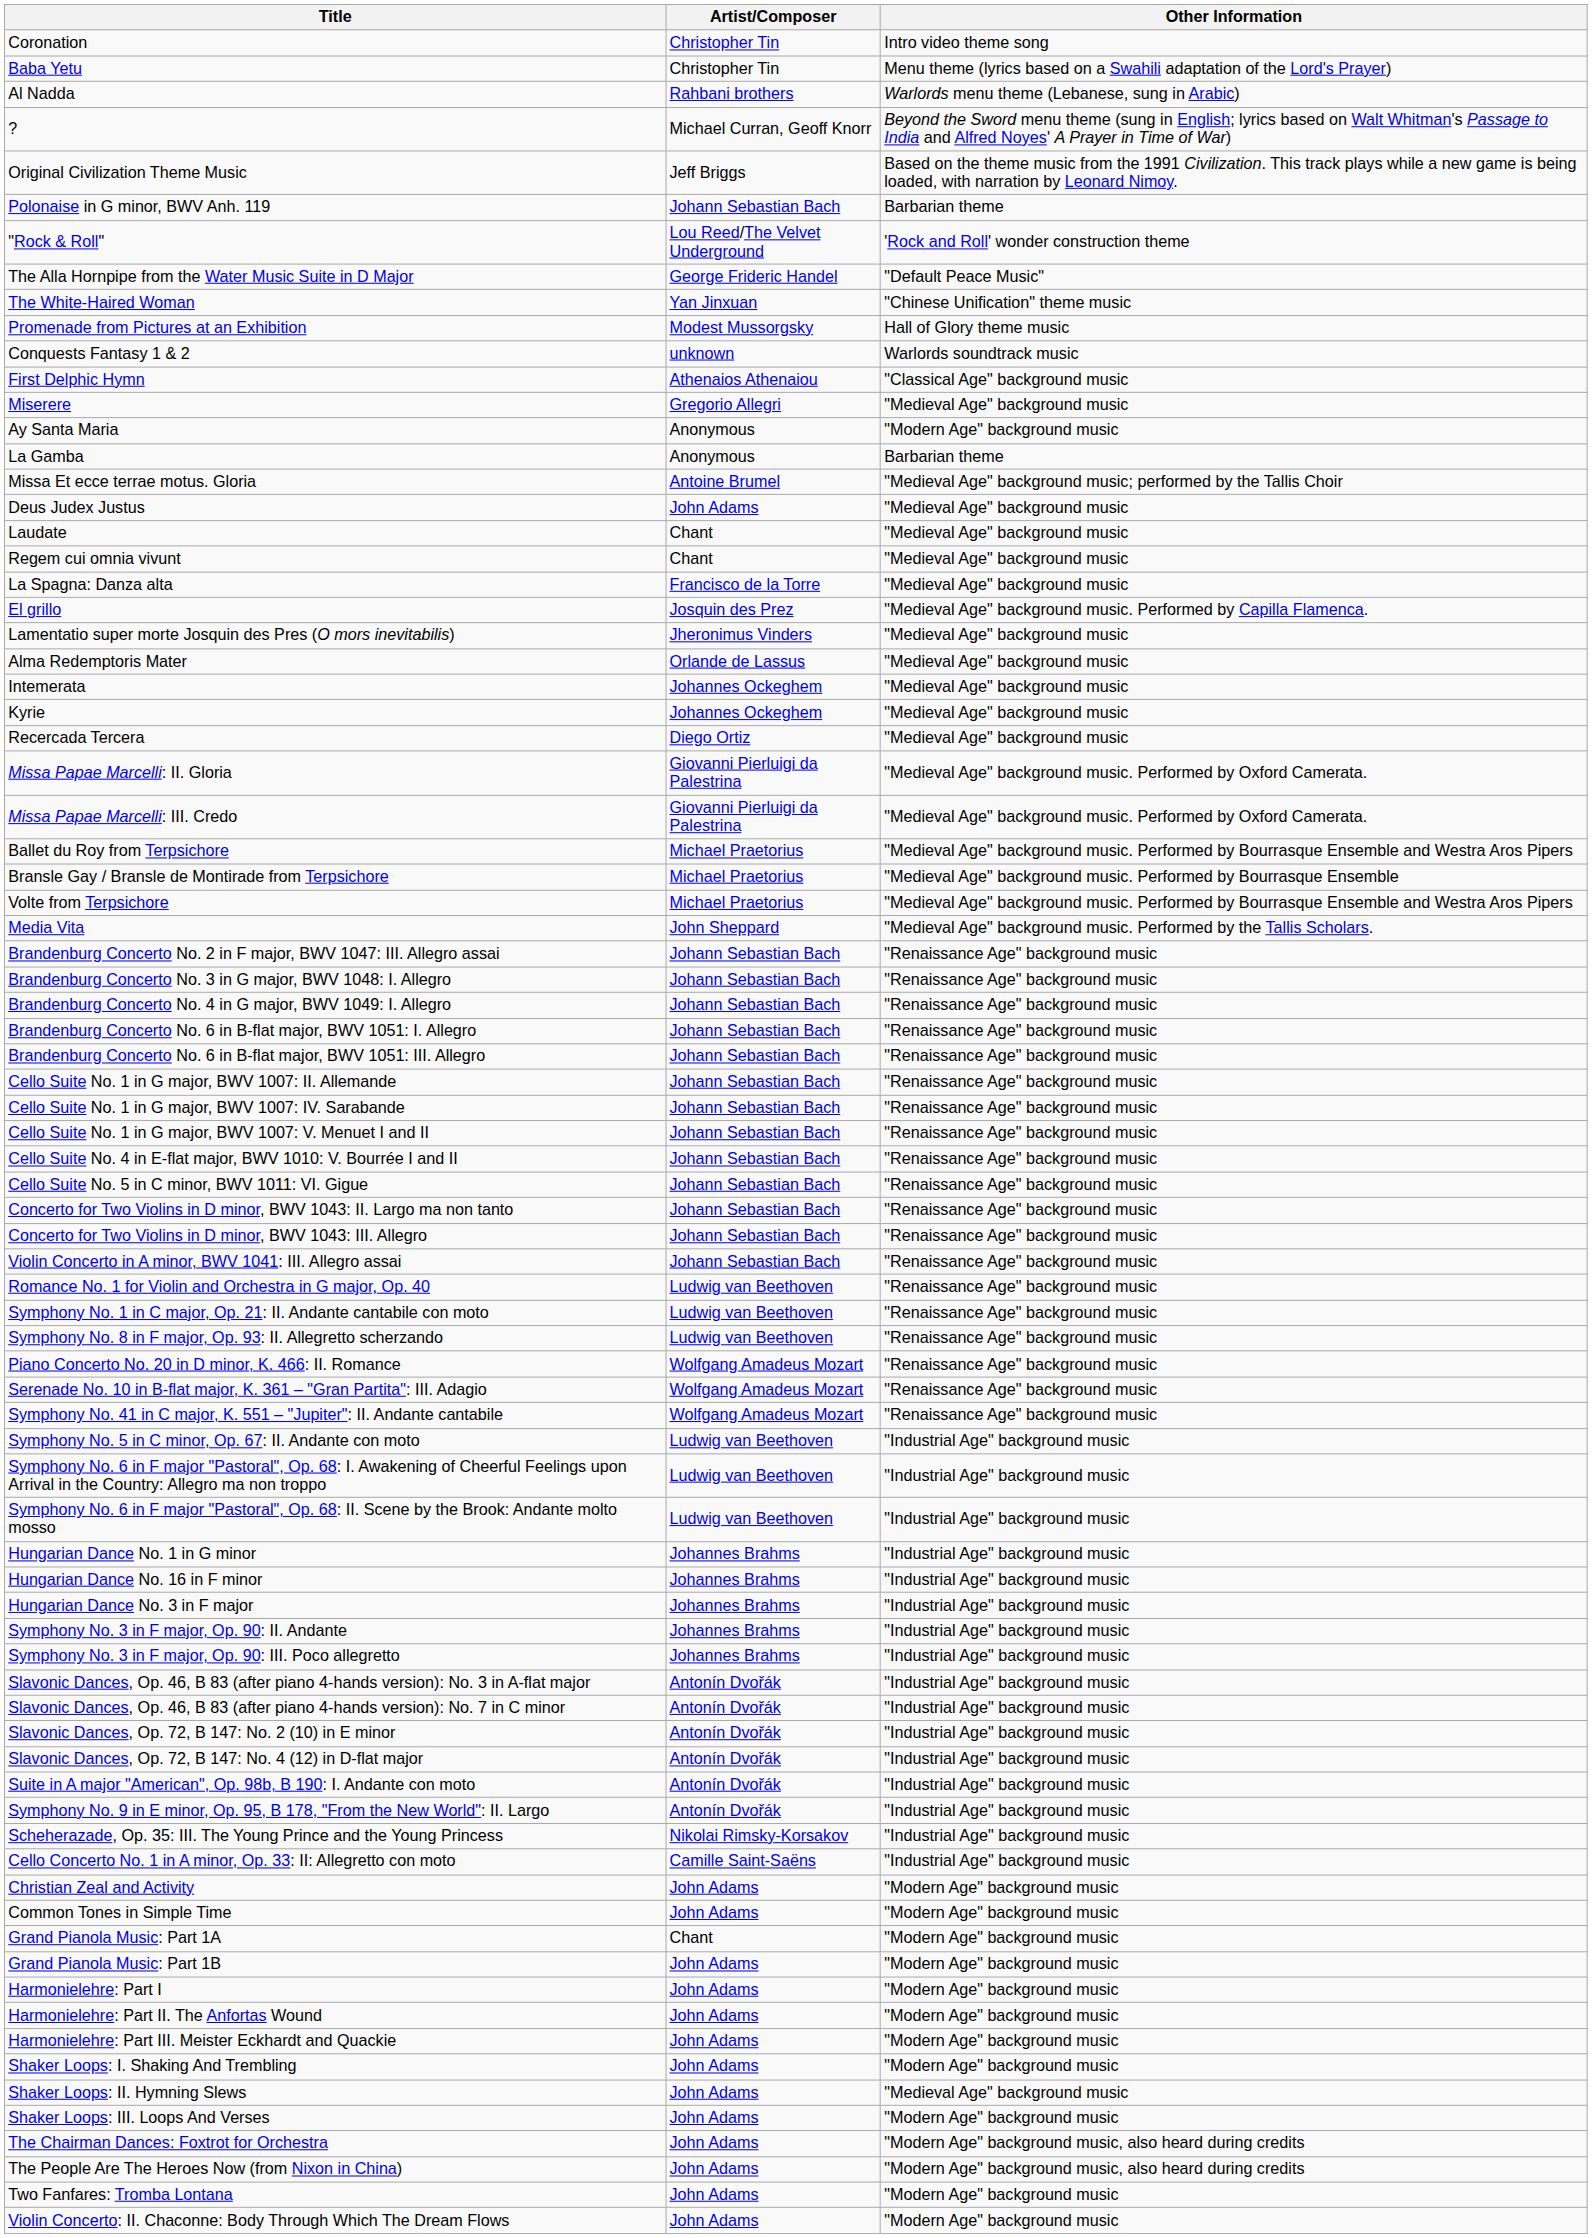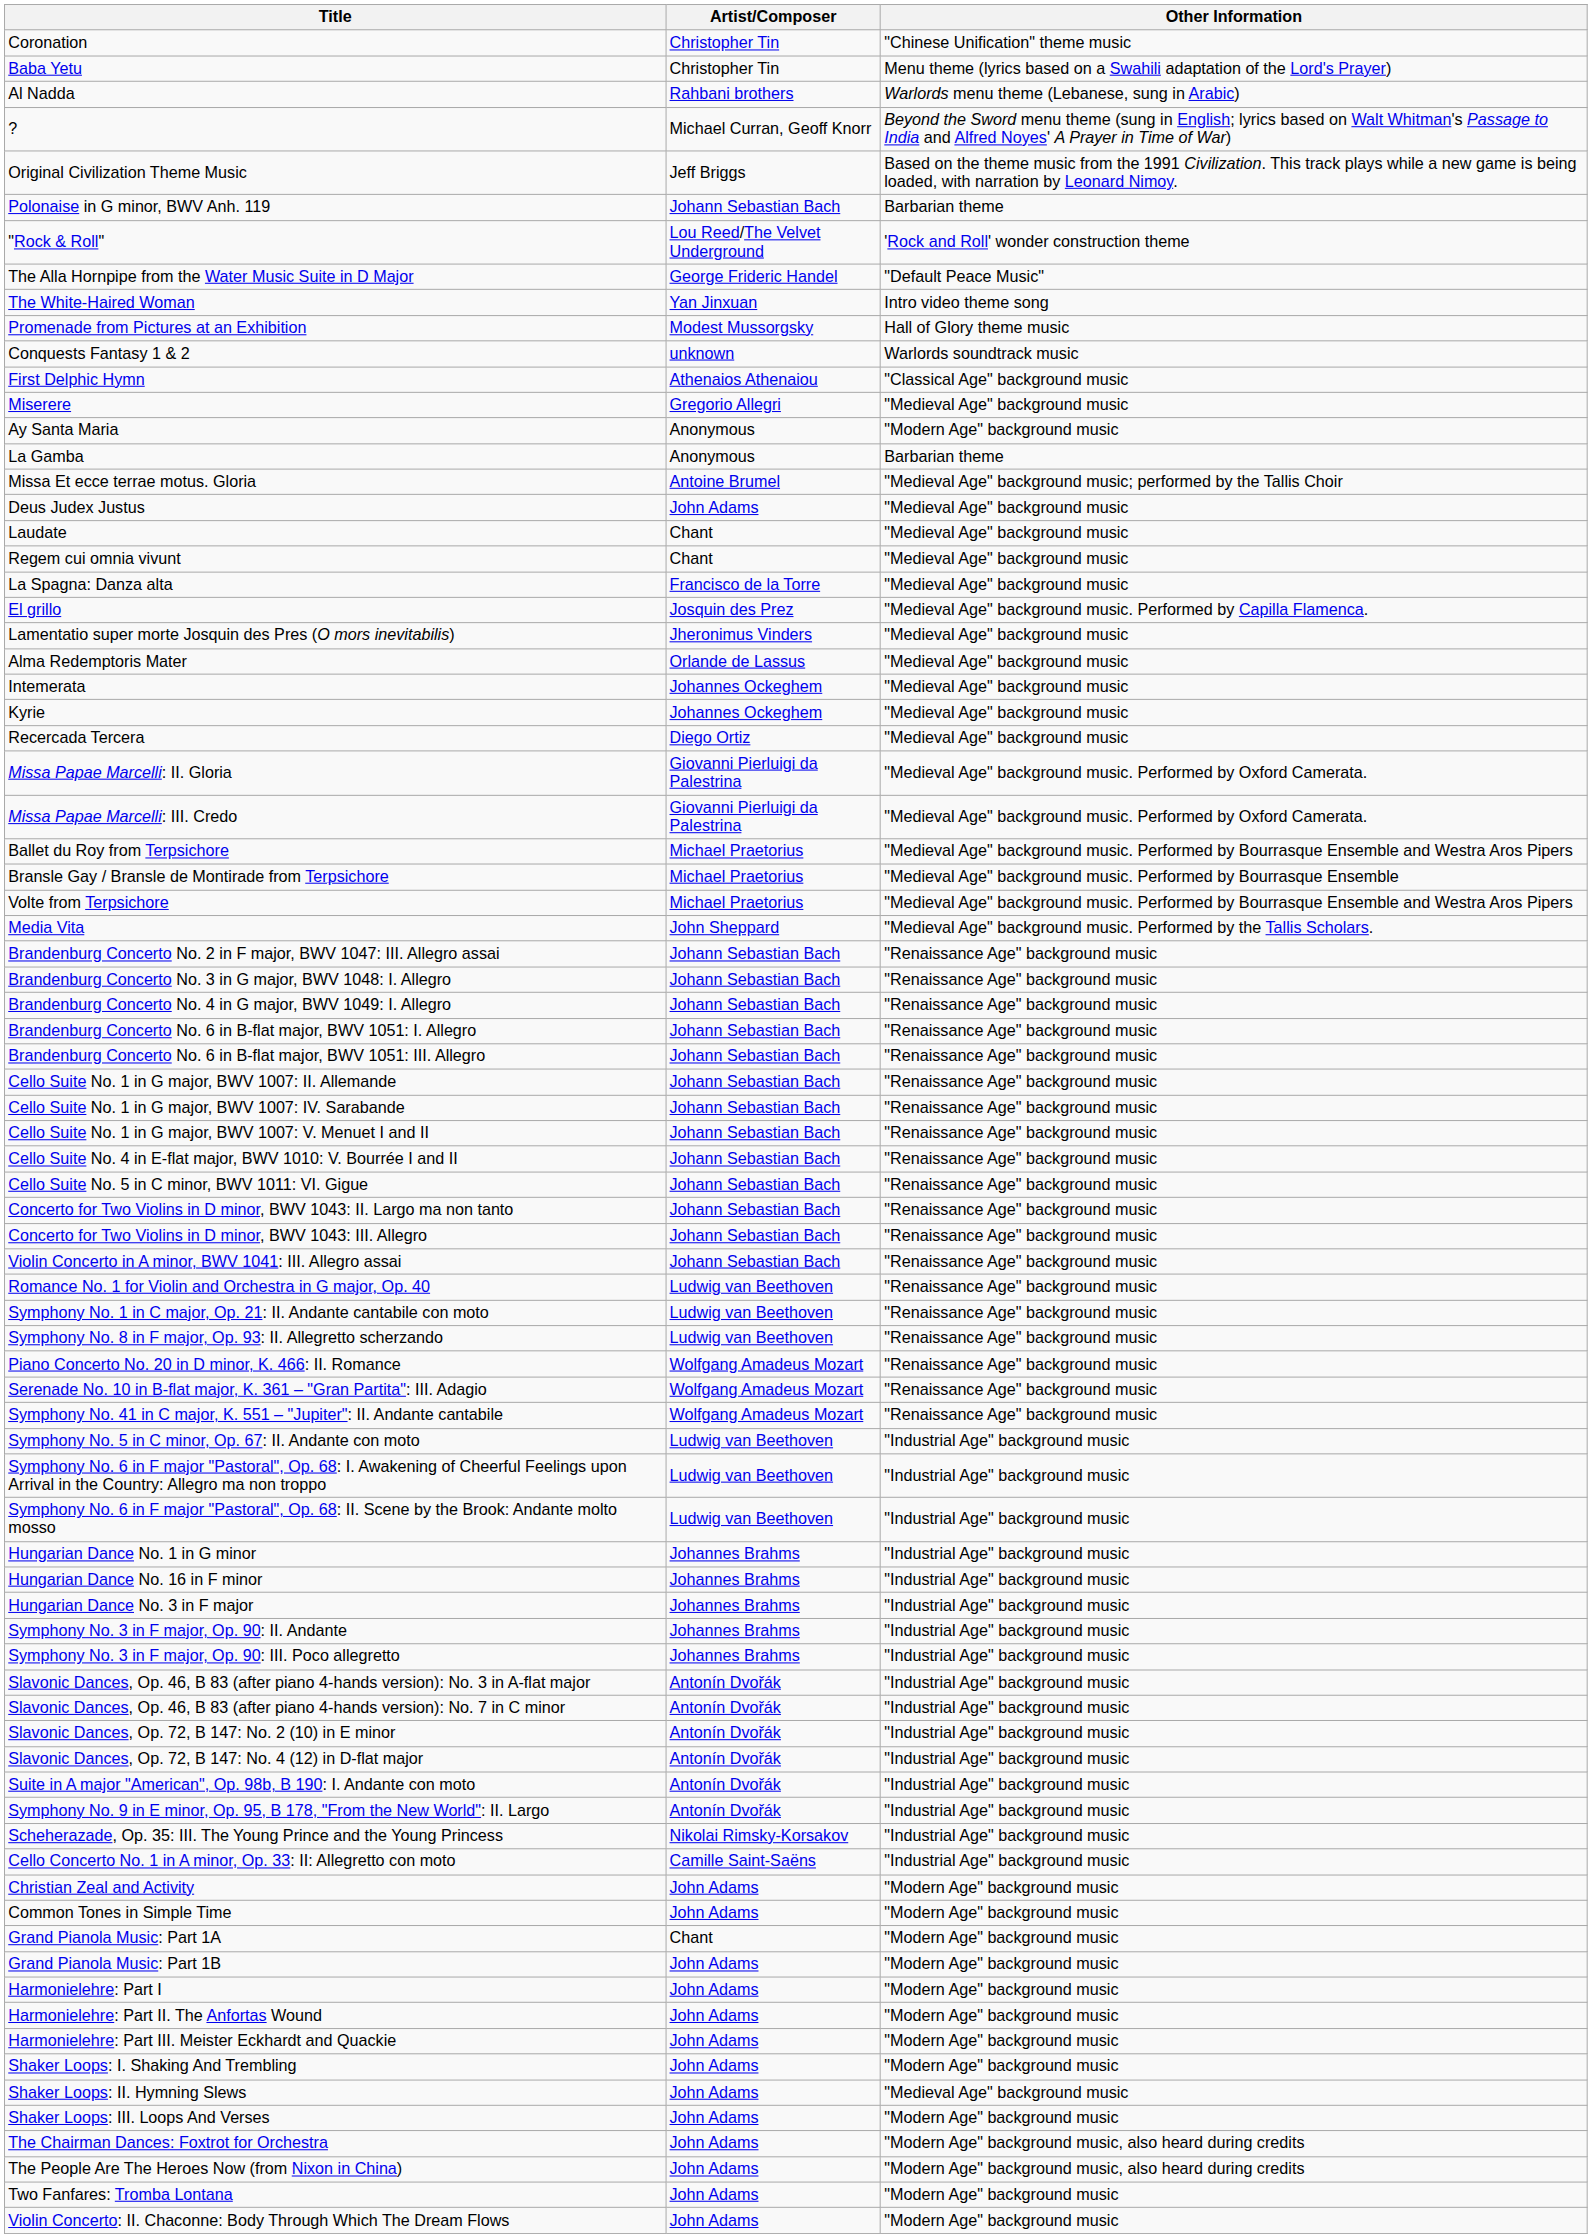Coronation | Other Information: Intro video theme song -> "Chinese Unification" theme music
The White-Haired Woman | Other Information: "Chinese Unification" theme music -> Intro video theme song
